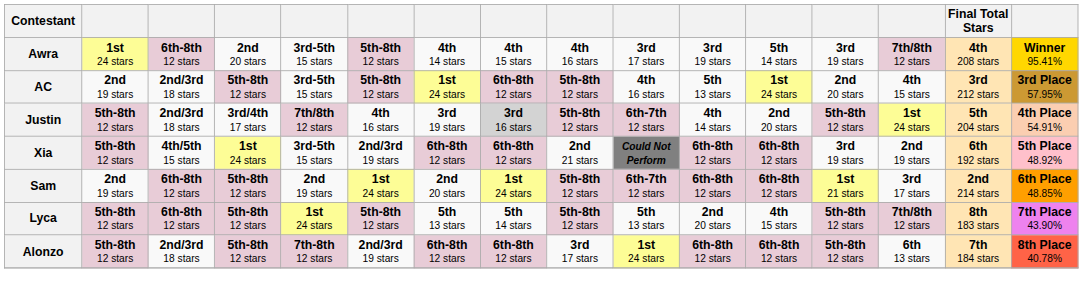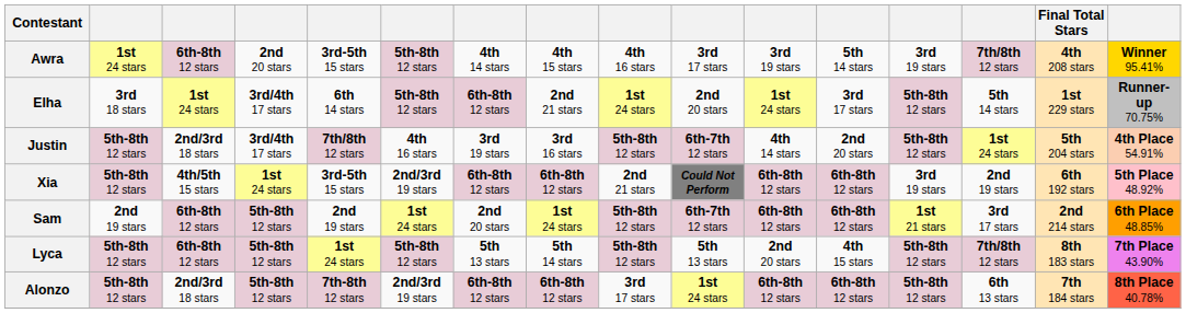+ row: Elha | 3rd 18 stars | 1st 24 stars | 3rd/4th 17 stars | 6th 14 stars | 5th-8th 12 stars | 6th-8th 12 stars | 2nd 21 stars | 1st 24 stars | 2nd 20 stars | 1st 24 stars | 3rd 17 stars | 5th-8th 12 stars | 5th 14 stars | 1st 229 stars | Runner-up 70.75%
- row: AC | 2nd 19 stars | 2nd/3rd 18 stars | 5th-8th 12 stars | 3rd-5th 15 stars | 5th-8th 12 stars | 1st 24 stars | 6th-8th 12 stars | 5th-8th 12 stars | 4th 16 stars | 5th 13 stars | 1st 24 stars | 2nd 20 stars | 4th 15 stars | 3rd 212 stars | 3rd Place 57.95%
Justin | column 8: lightgrey background -> no background
